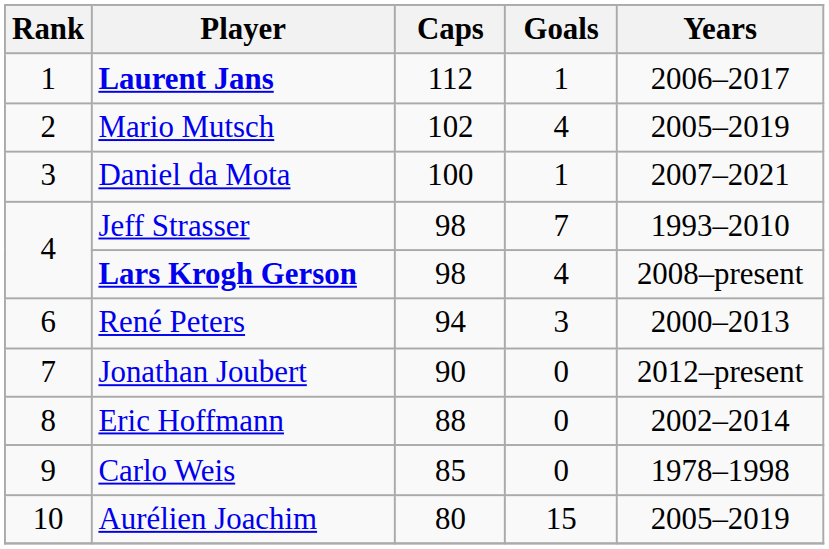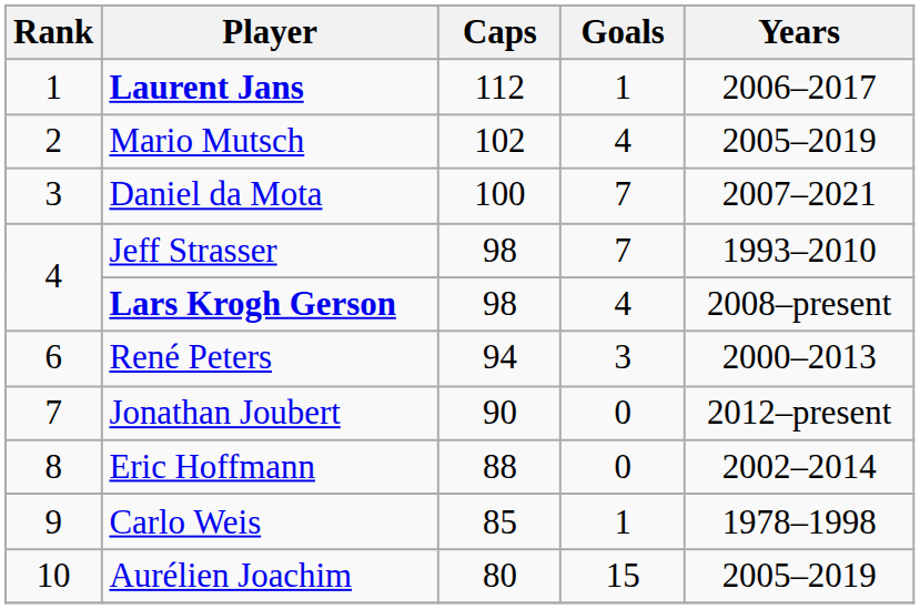Daniel da Mota | Goals: 1 -> 7
Carlo Weis | Goals: 0 -> 1
